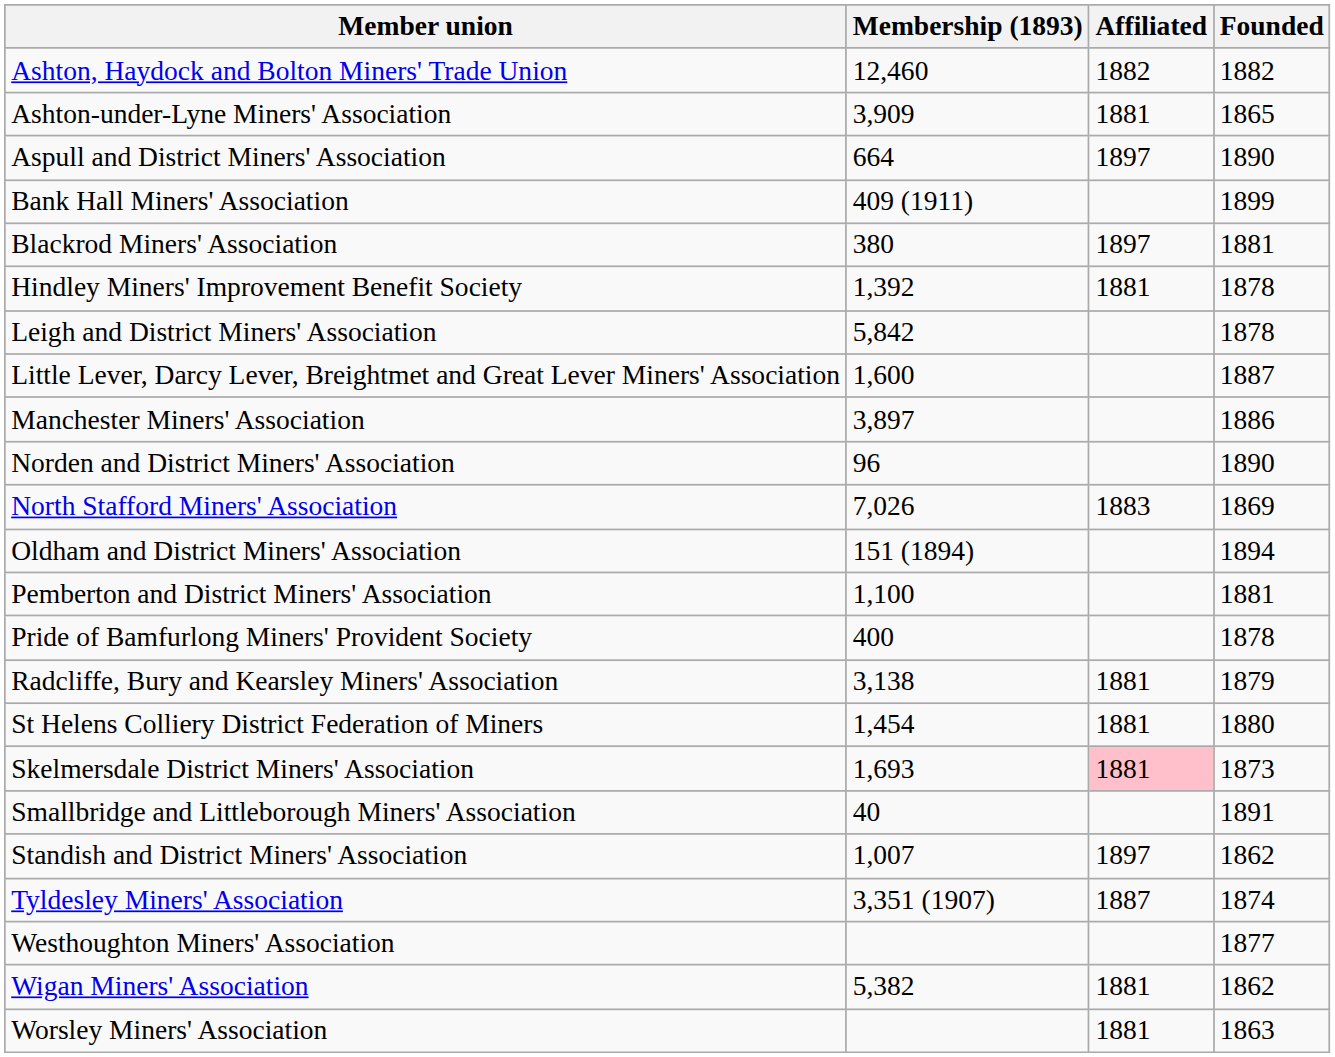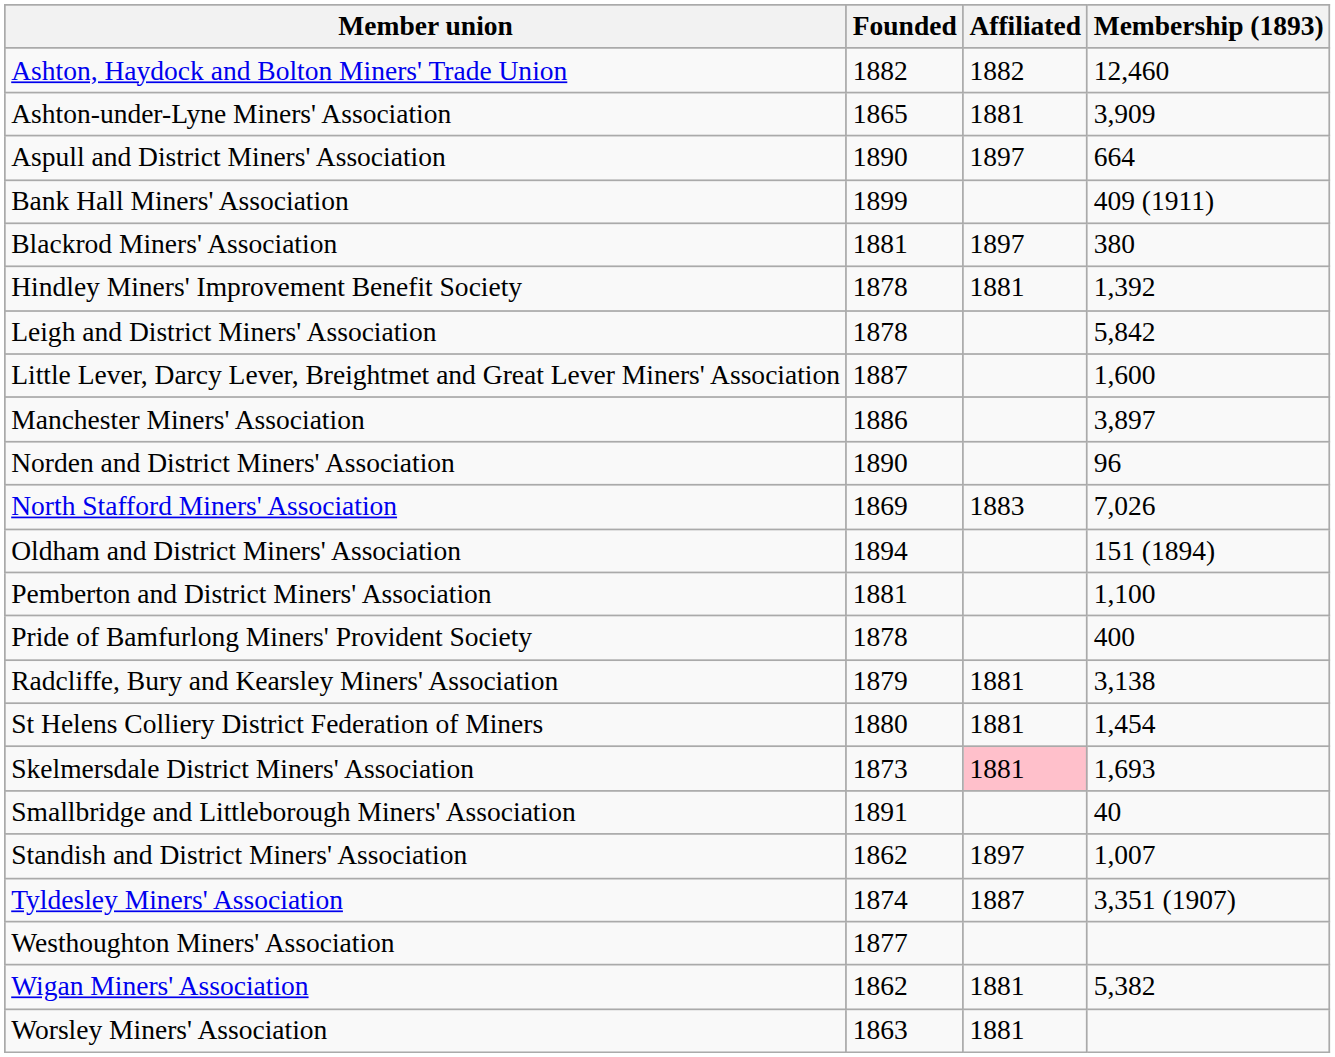columns swapped: Founded <-> Membership (1893)
